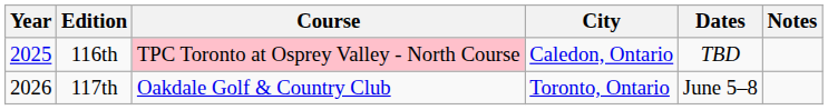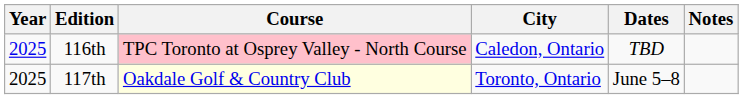117th | Year: 2026 -> 2025
117th | Course: no background -> lightyellow background
